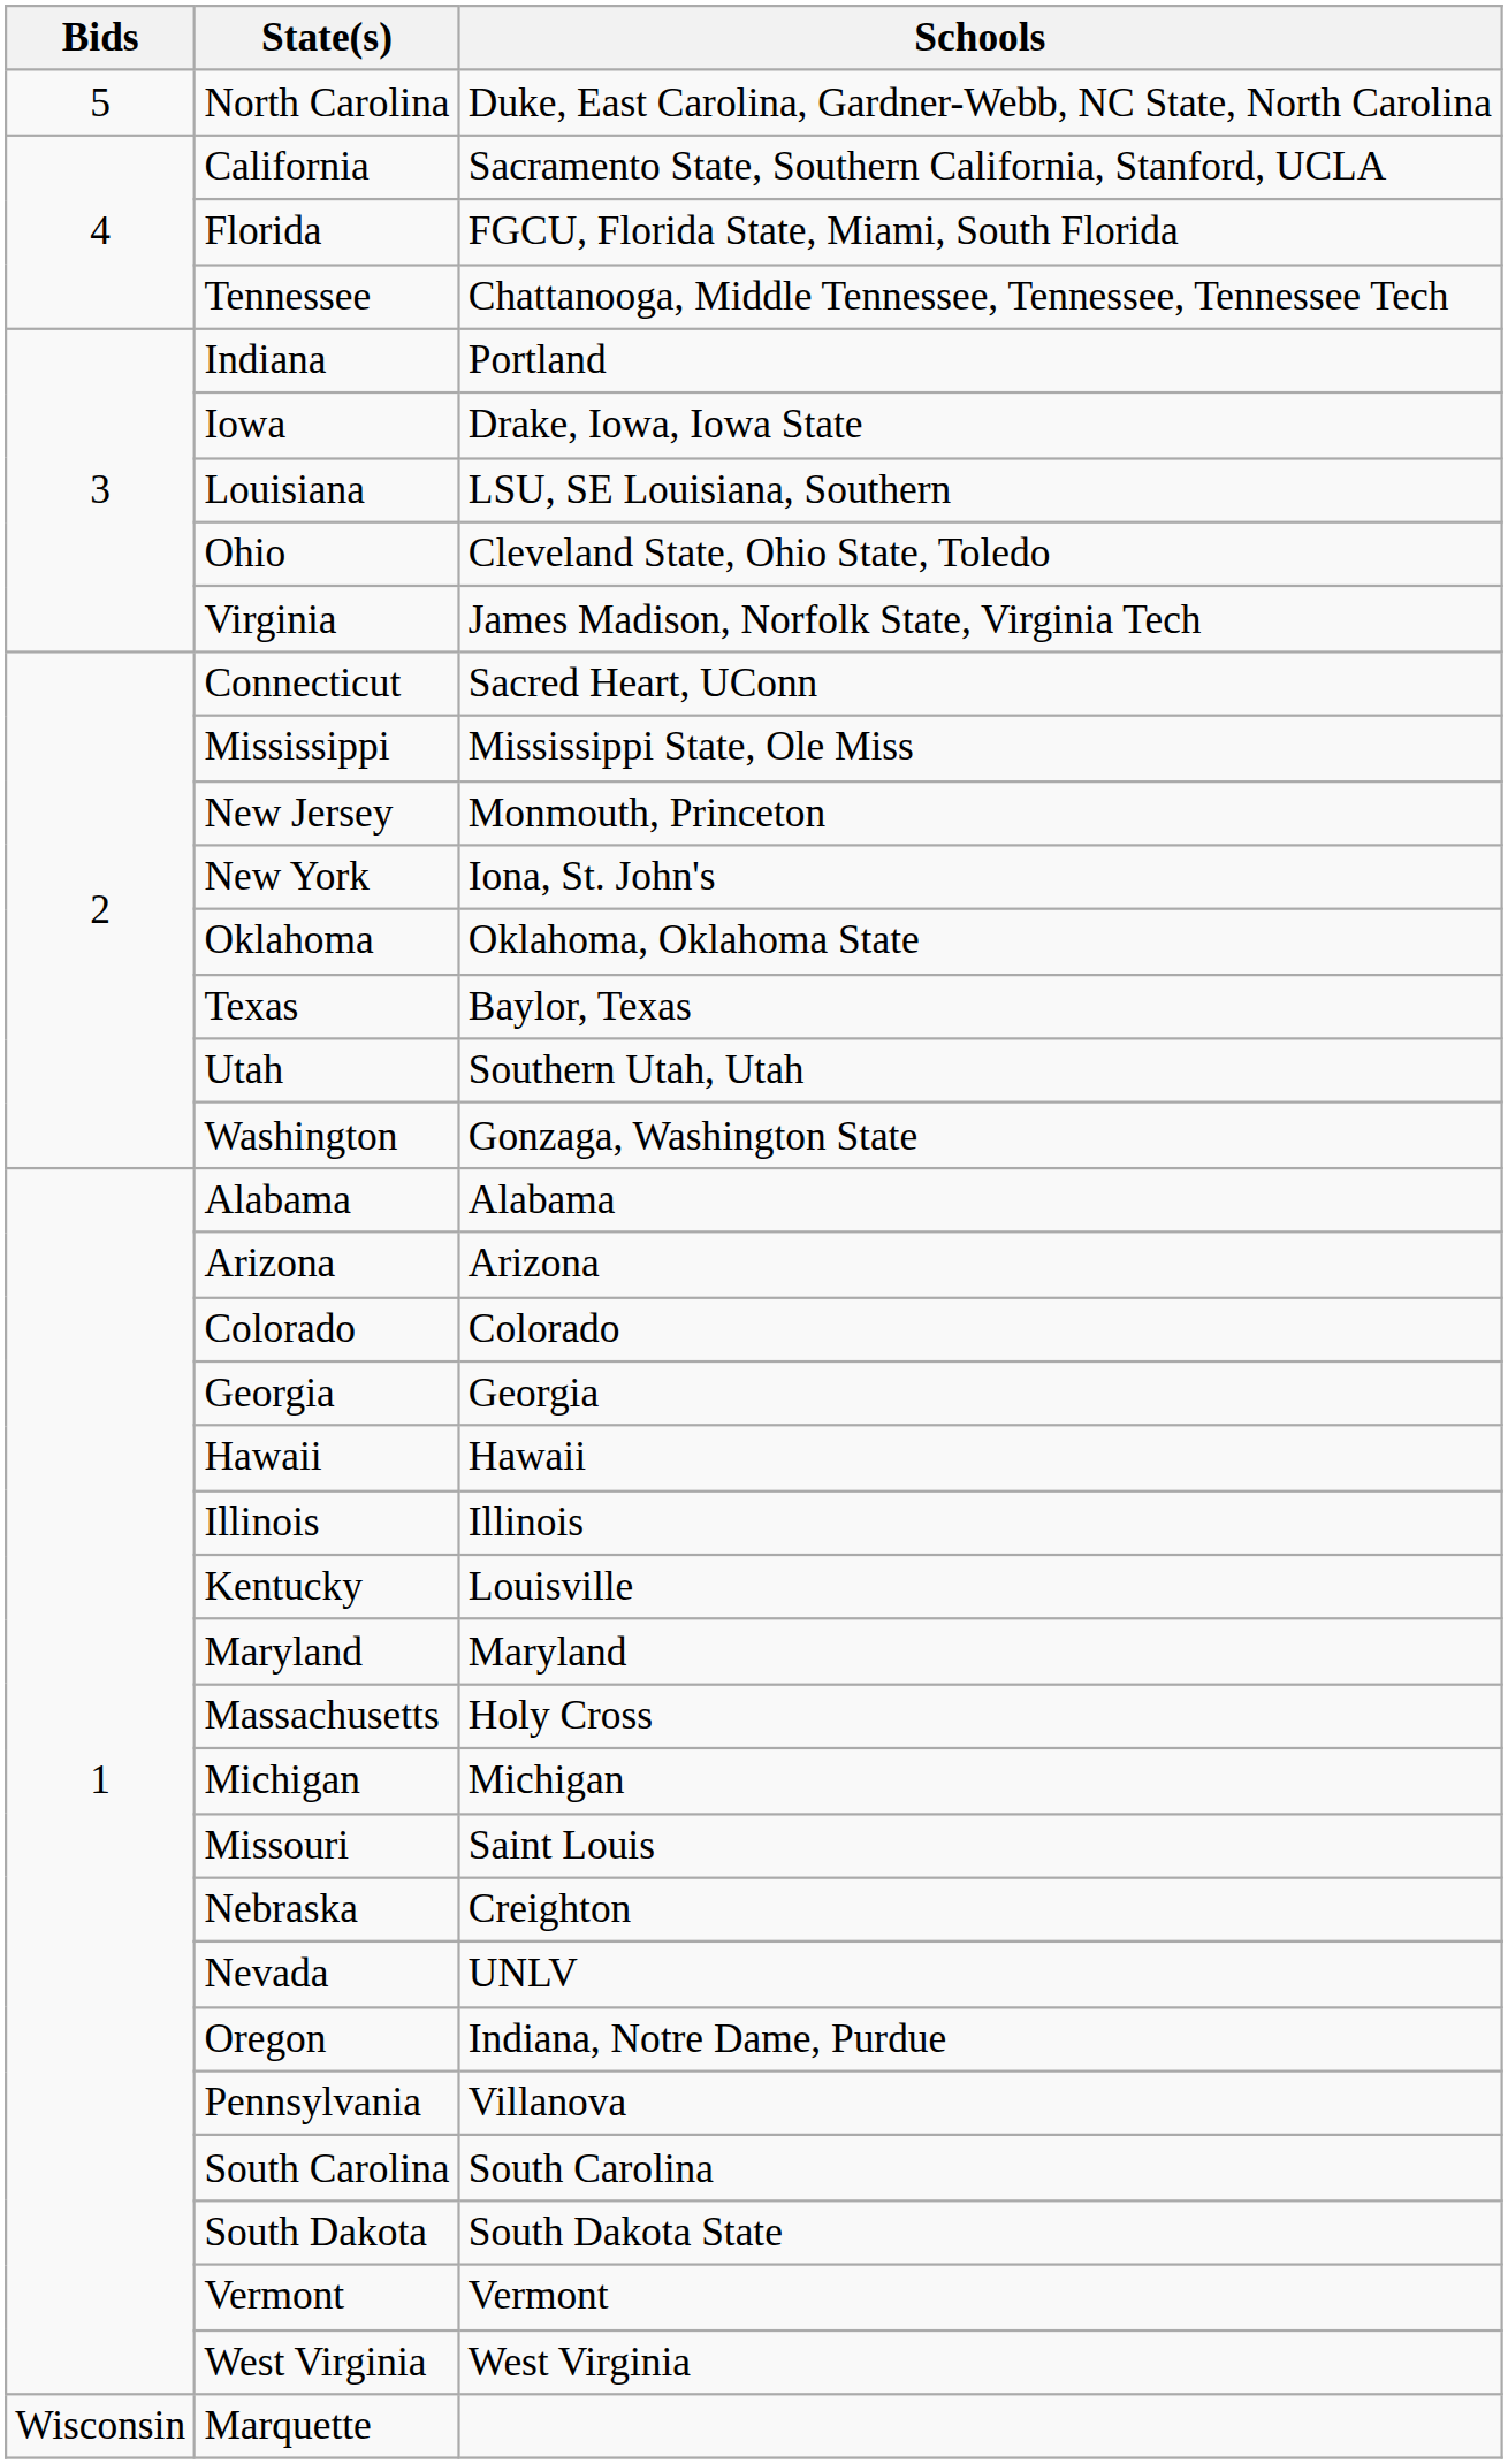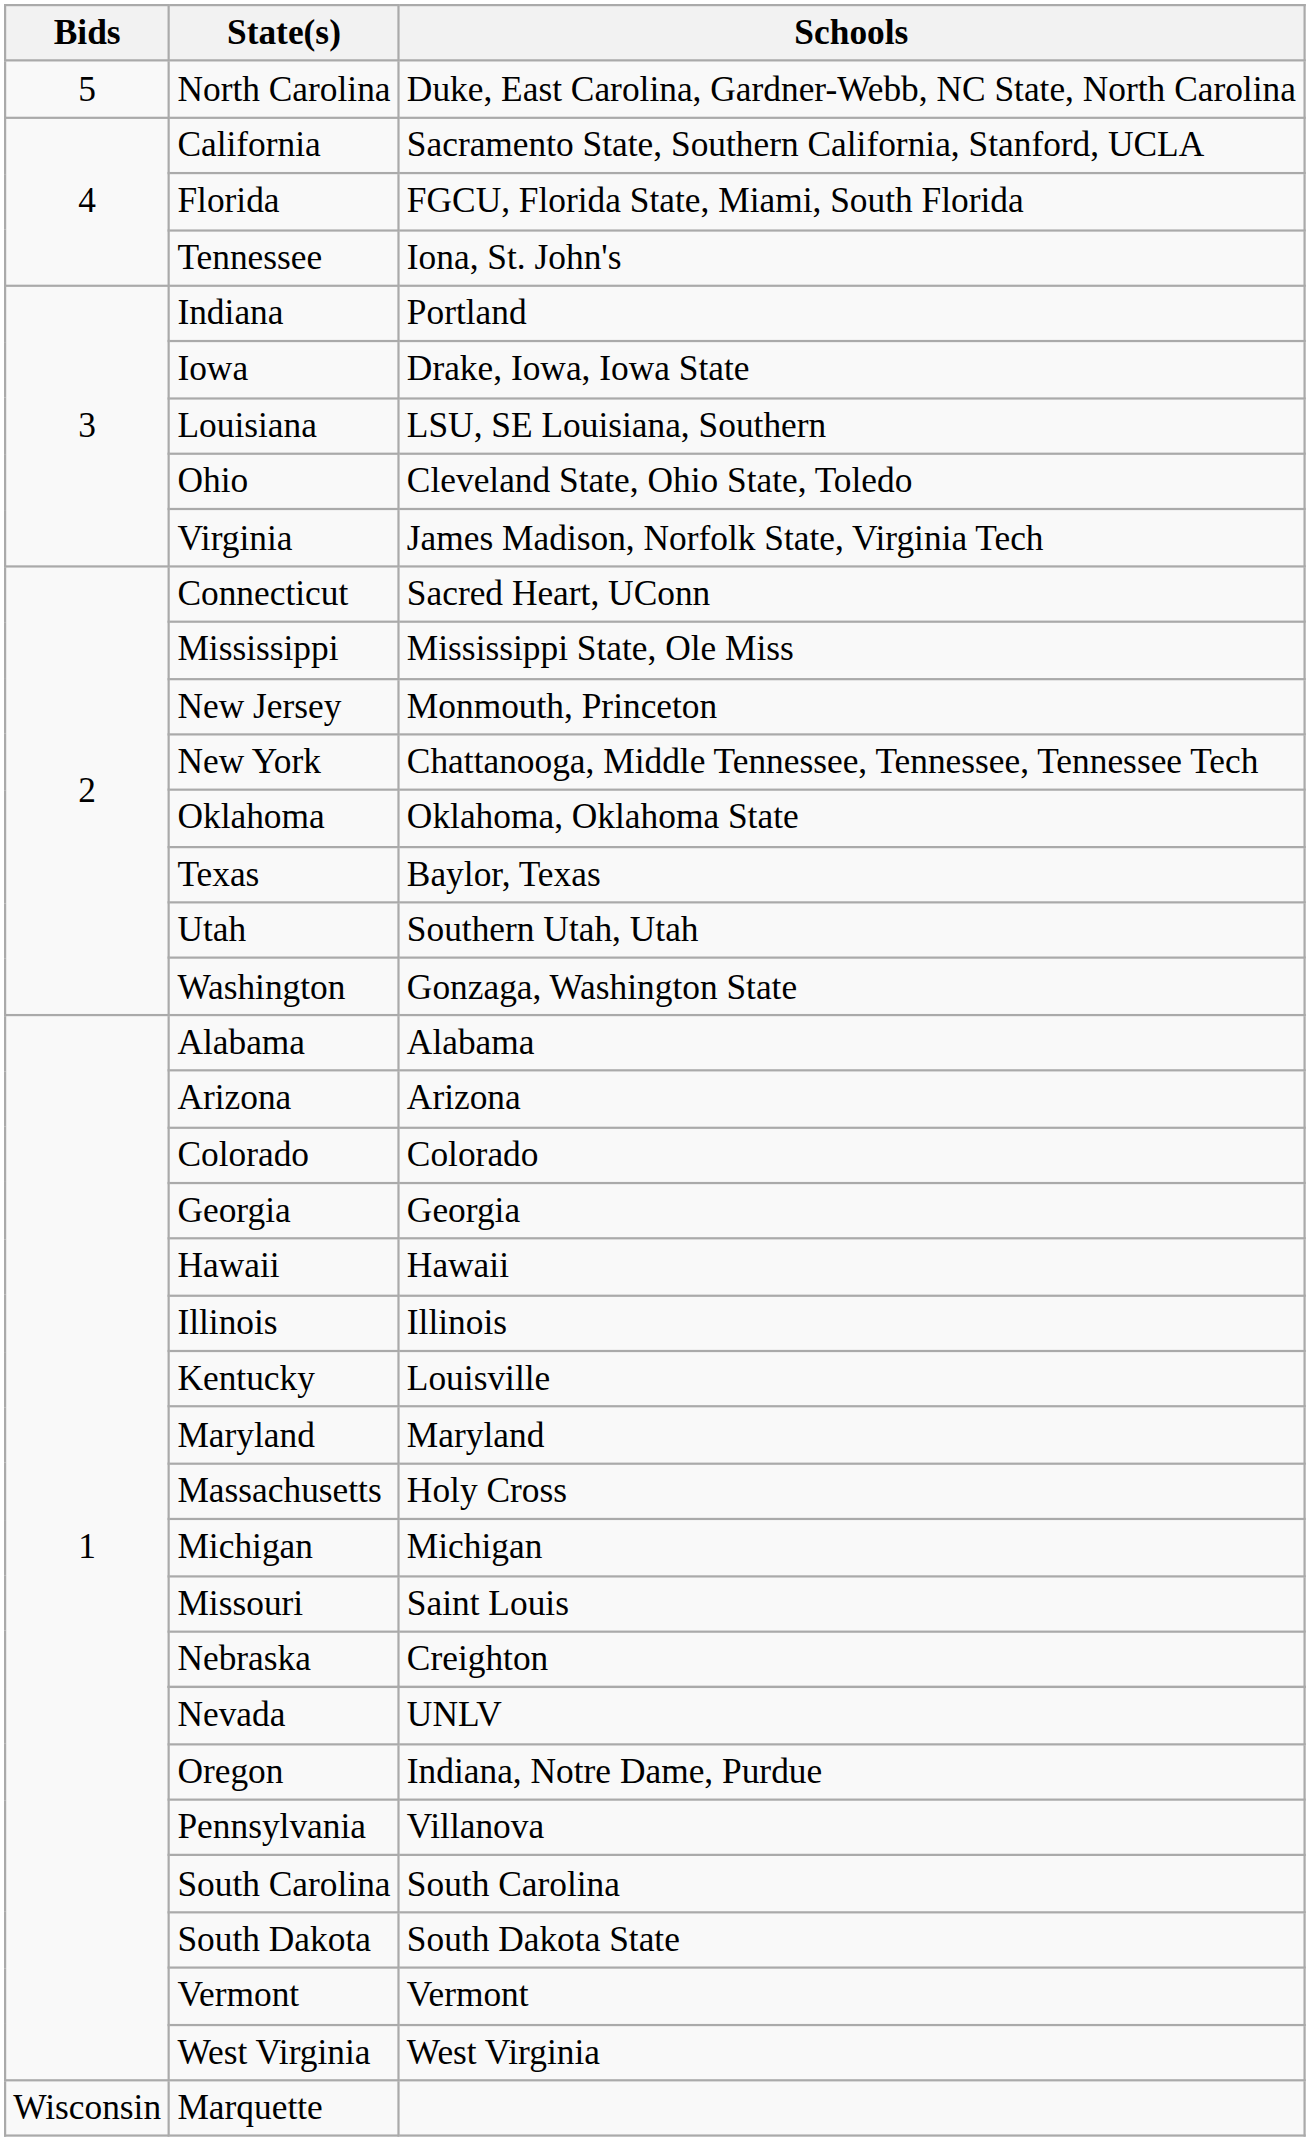Tennessee | Schools: Chattanooga, Middle Tennessee, Tennessee, Tennessee Tech -> Iona, St. John's
New York | Schools: Iona, St. John's -> Chattanooga, Middle Tennessee, Tennessee, Tennessee Tech
